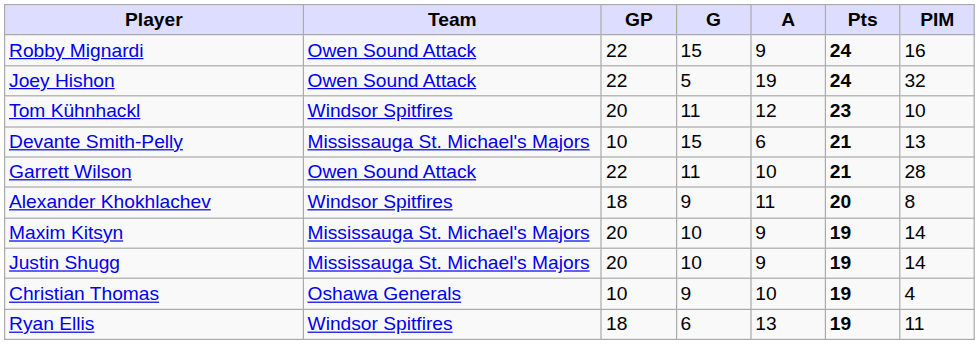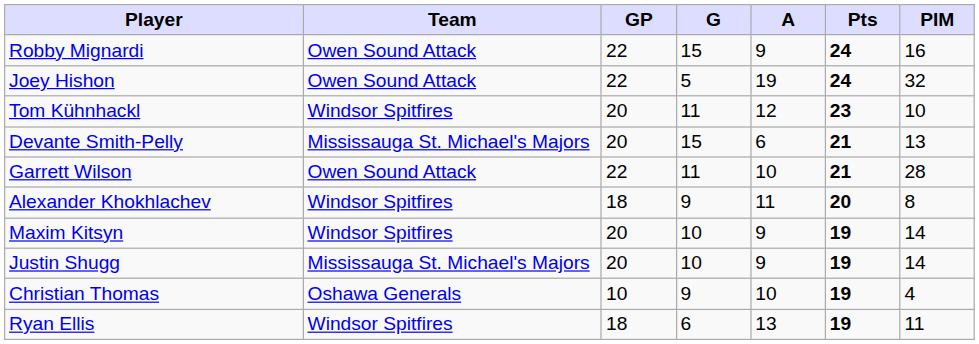Devante Smith-Pelly | GP: 10 -> 20
Maxim Kitsyn | Team: Mississauga St. Michael's Majors -> Windsor Spitfires
